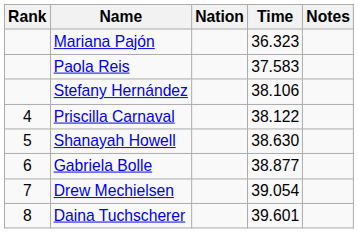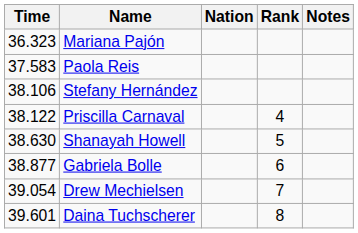columns swapped: Rank <-> Time
